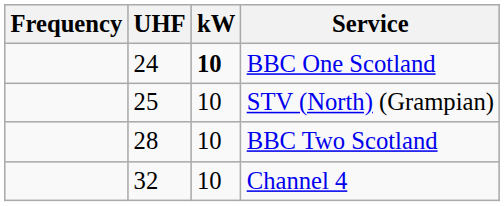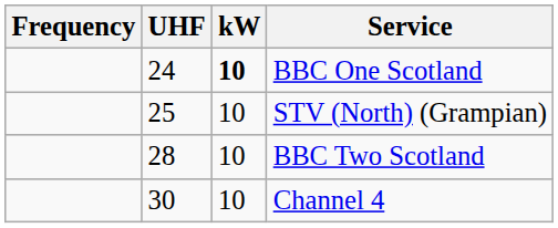Channel 4 | UHF: 32 -> 30
